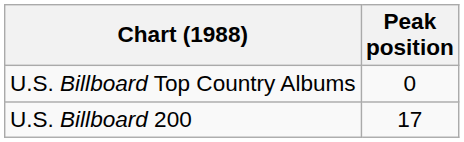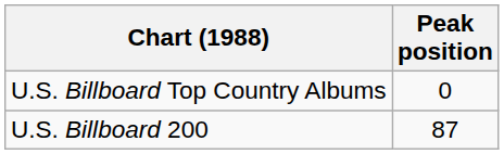U.S. Billboard 200 | Peak position: 17 -> 87
